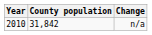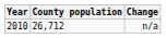n/a | County population: 31,842 -> 26,712
